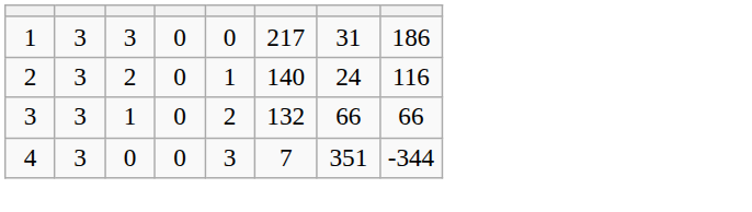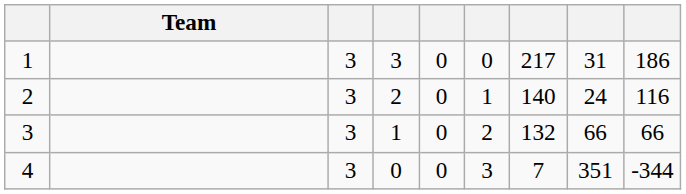+ column: Team
